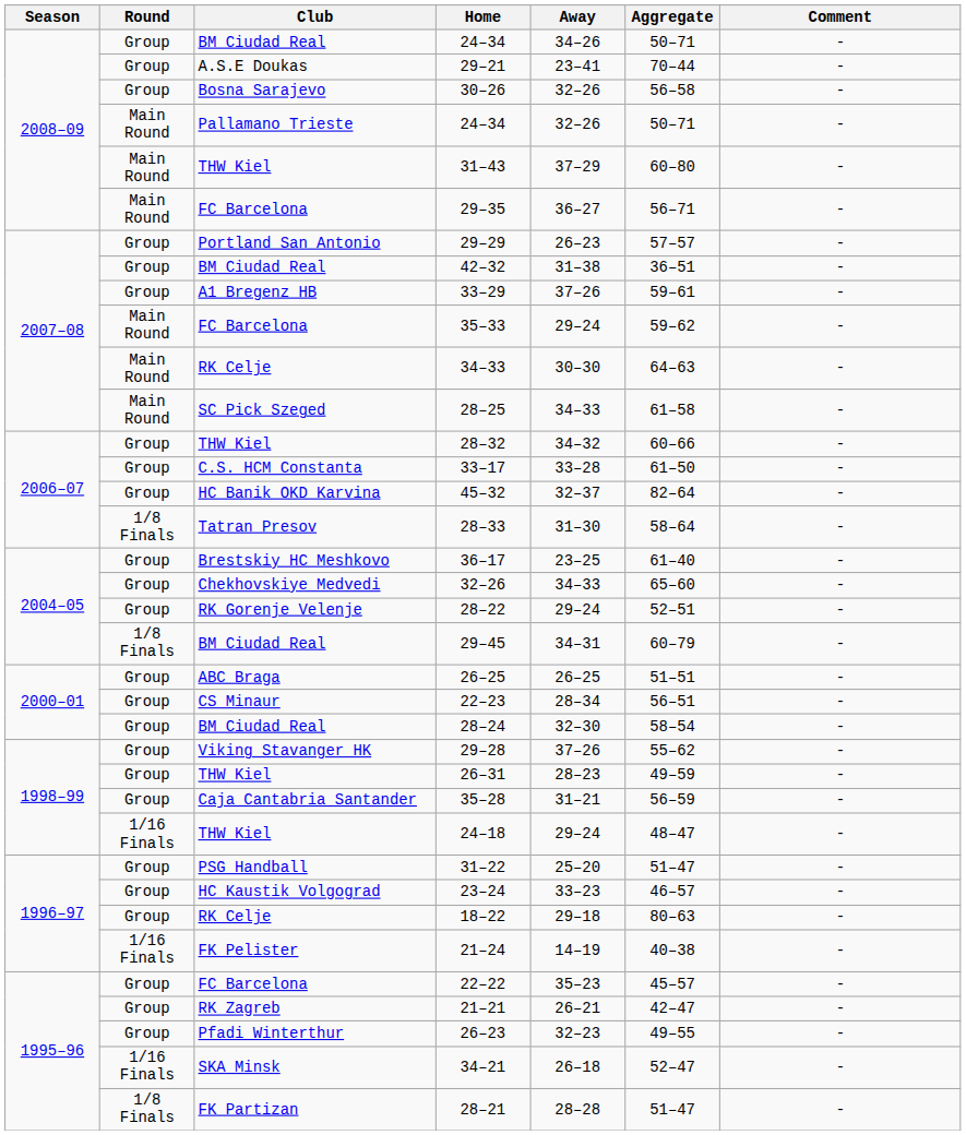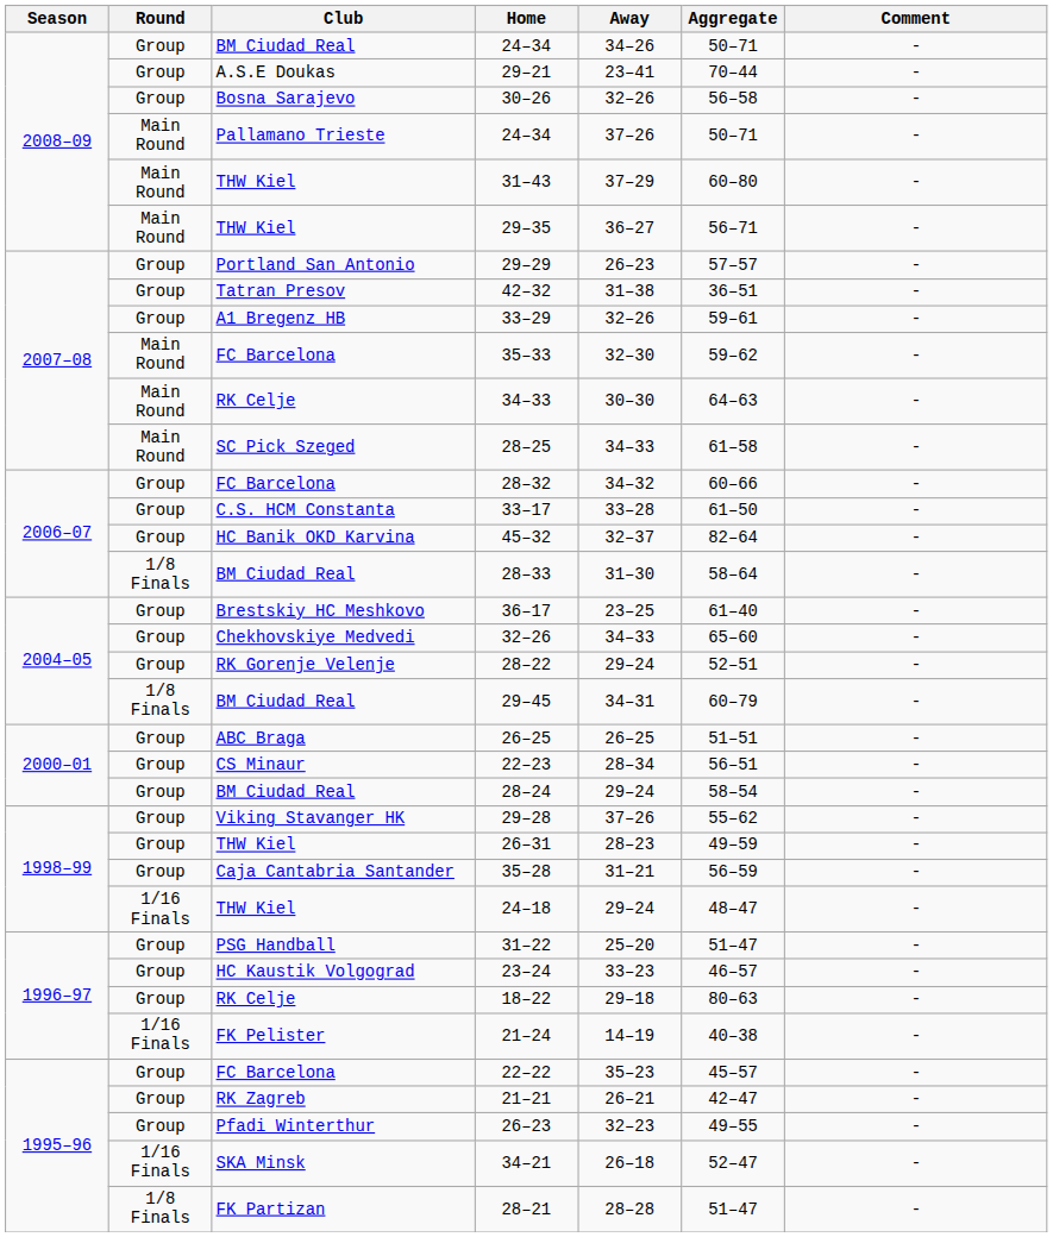Main Round / 24–34 | Away: 32–26 -> 37–26
29–35 | Club: FC Barcelona -> THW Kiel
42–32 | Club: BM Ciudad Real -> Tatran Presov
33–29 | Away: 37–26 -> 32–26
35–33 | Away: 29–24 -> 32–30
28–32 | Club: THW Kiel -> FC Barcelona
28–33 | Club: Tatran Presov -> BM Ciudad Real
28–24 | Away: 32–30 -> 29–24
